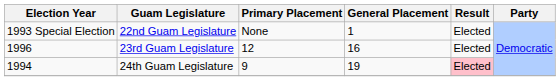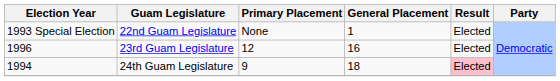24th Guam Legislature | General Placement: 19 -> 18
